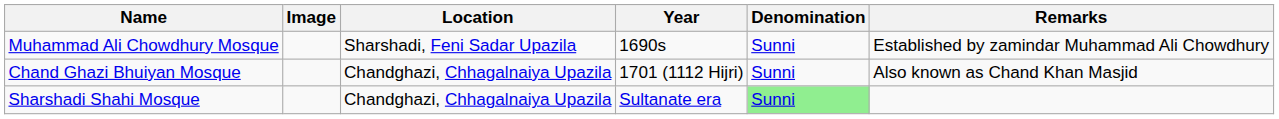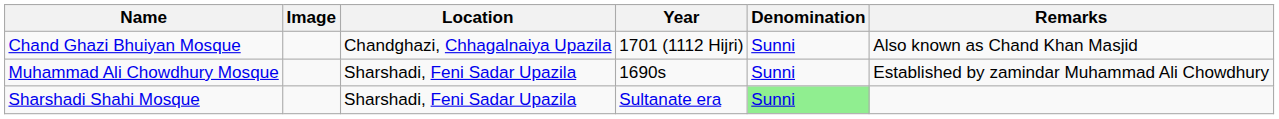rows swapped: Chand Ghazi Bhuiyan Mosque <-> Muhammad Ali Chowdhury Mosque
Sharshadi Shahi Mosque | Location: Chandghazi, Chhagalnaiya Upazila -> Sharshadi, Feni Sadar Upazila
